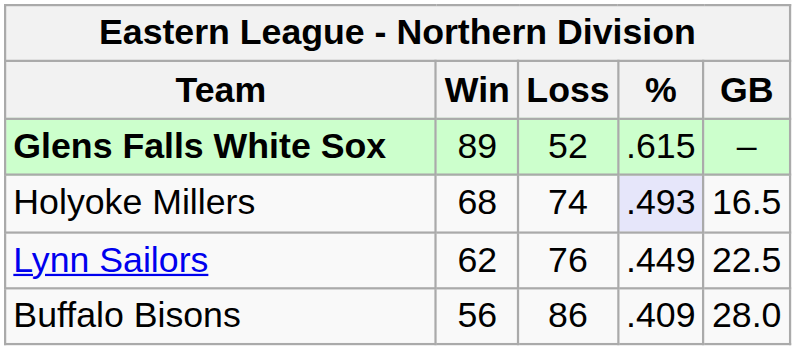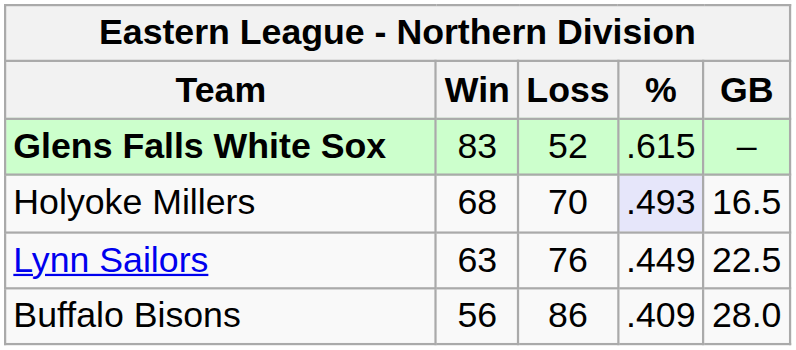Glens Falls White Sox | Win: 89 -> 83
Holyoke Millers | Loss: 74 -> 70
Lynn Sailors | Win: 62 -> 63
